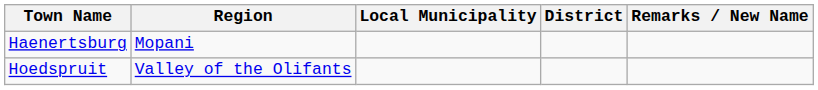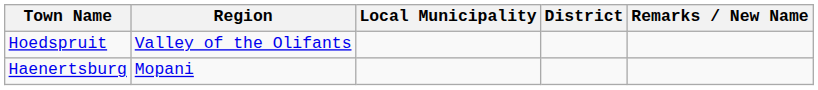rows swapped: Haenertsburg <-> Hoedspruit
